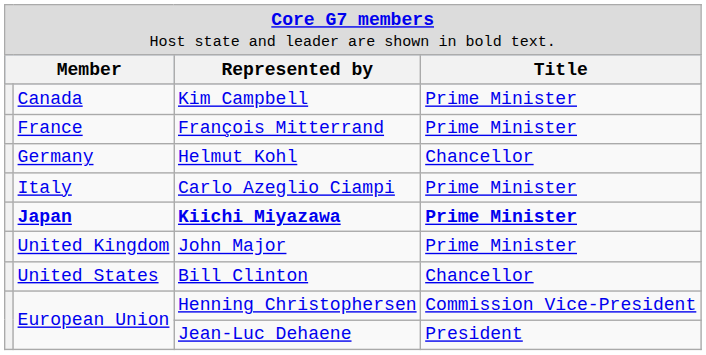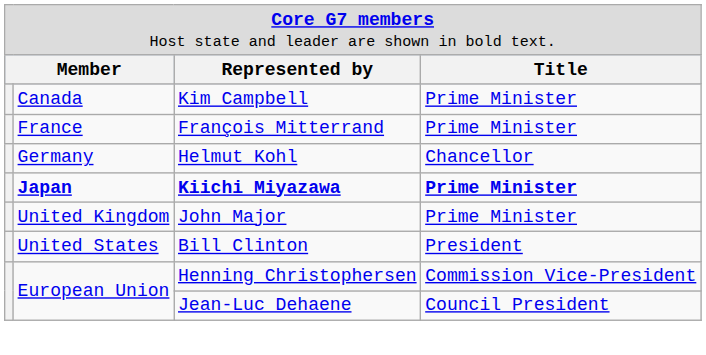- row: Italy | Carlo Azeglio Ciampi | Prime Minister
Bill Clinton | column 4: Chancellor -> President
Jean-Luc Dehaene | column 4: President -> Council President
